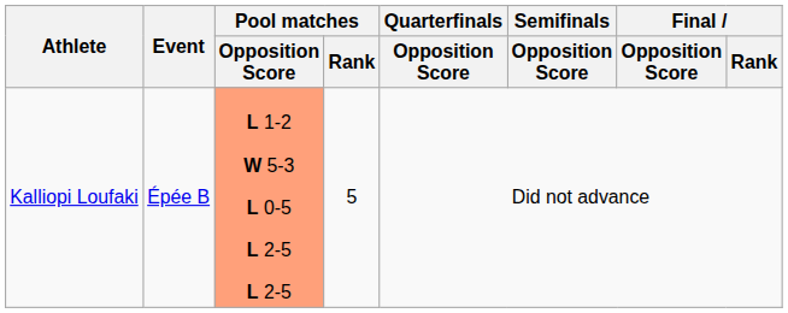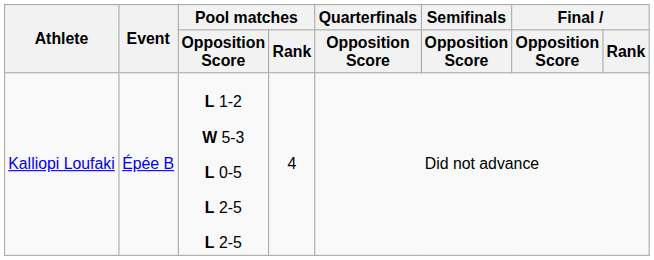Kalliopi Loufaki | Pool matches / Opposition Score: lightsalmon background -> no background
Kalliopi Loufaki | Pool matches / Rank: 5 -> 4
